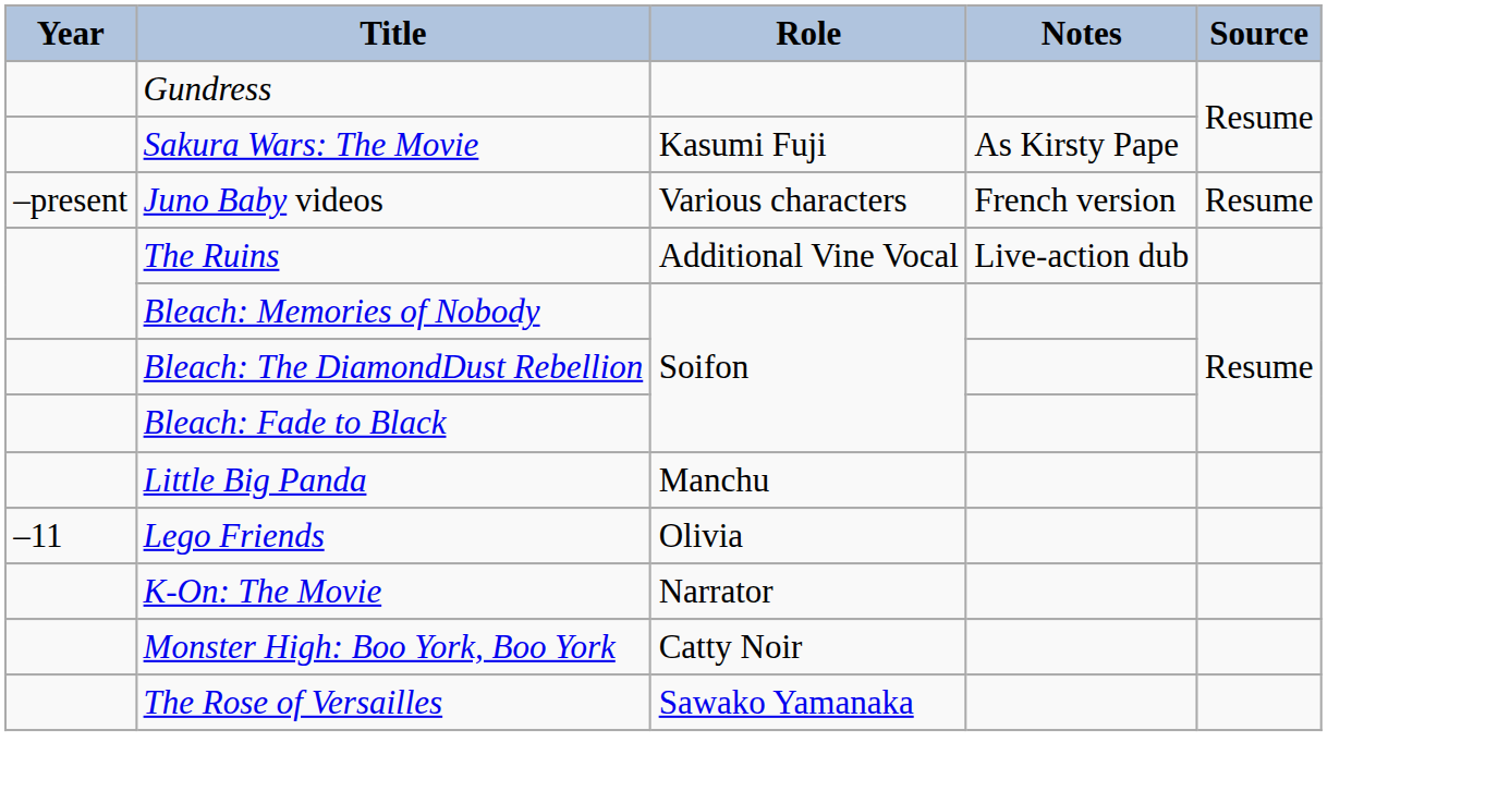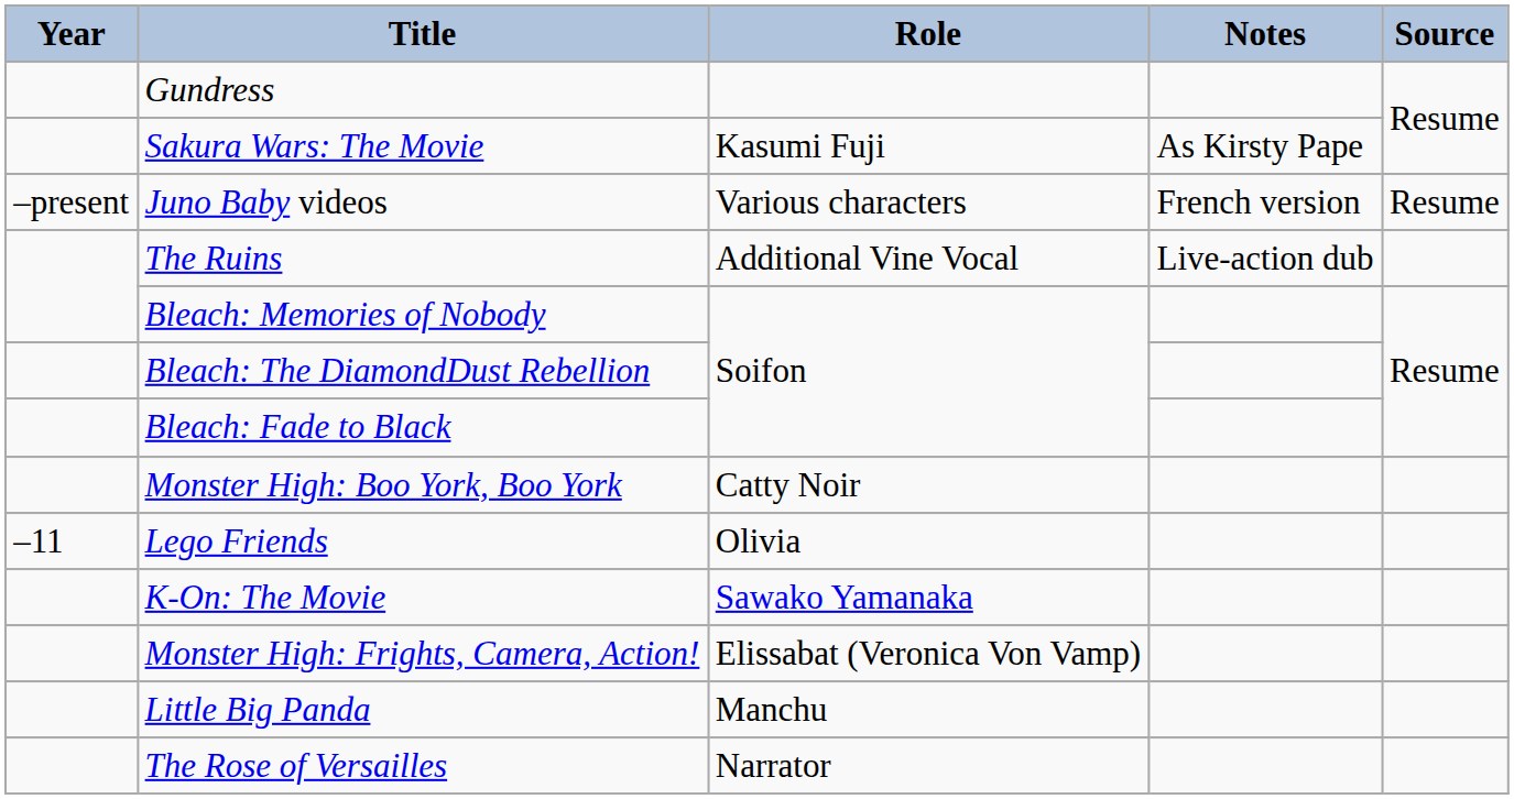rows swapped: Little Big Panda <-> Monster High: Boo York, Boo York
K-On: The Movie | Role: Narrator -> Sawako Yamanaka
+ row: Monster High: Frights, Camera, Action! | Elissabat (Veronica Von Vamp)
The Rose of Versailles | Role: Sawako Yamanaka -> Narrator
